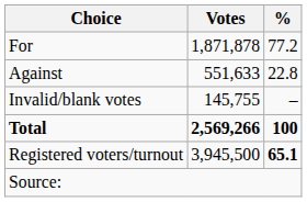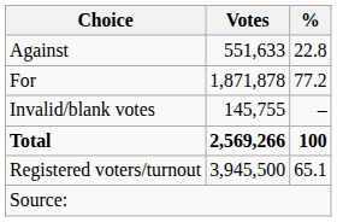rows swapped: For <-> Against
Registered voters/turnout | %: bold -> normal
